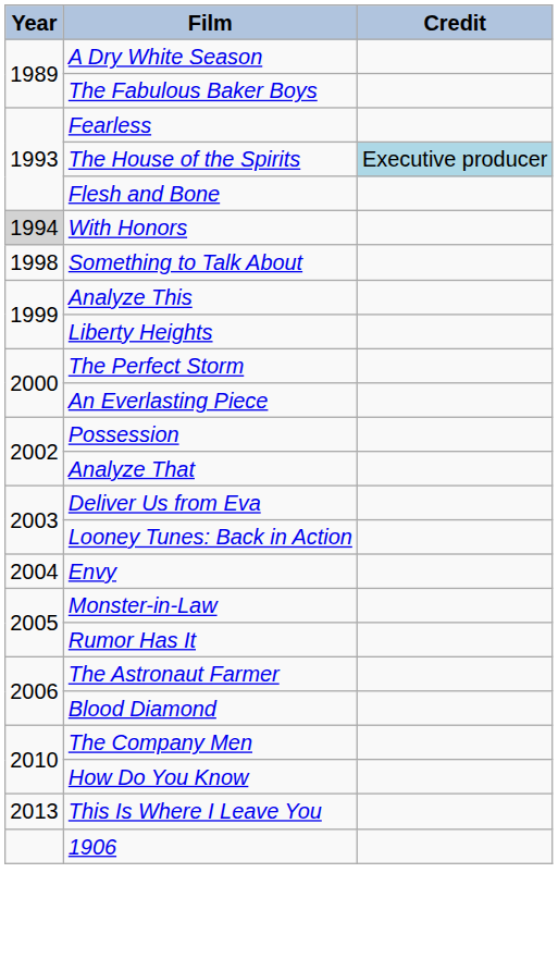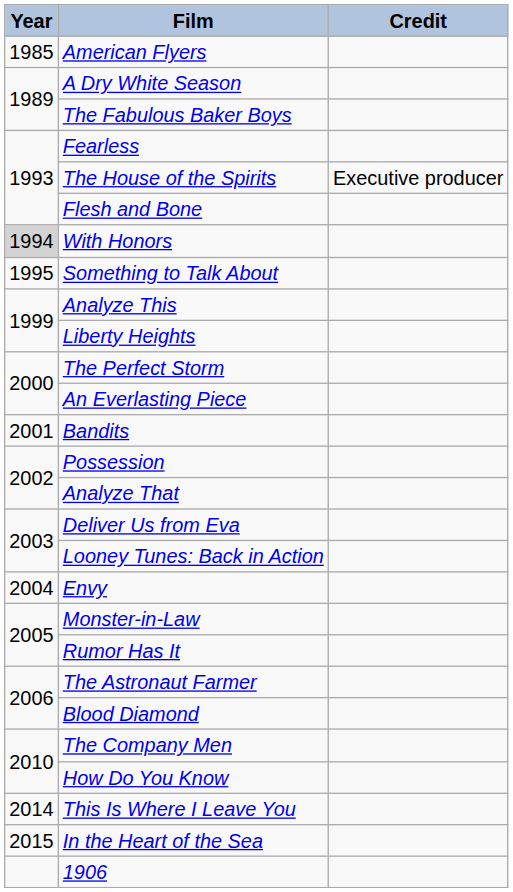+ row: 1985 | American Flyers
The House of the Spirits | Credit: lightblue background -> no background
Something to Talk About | Year: 1998 -> 1995
+ row: 2001 | Bandits
This Is Where I Leave You | Year: 2013 -> 2014
+ row: 2015 | In the Heart of the Sea
